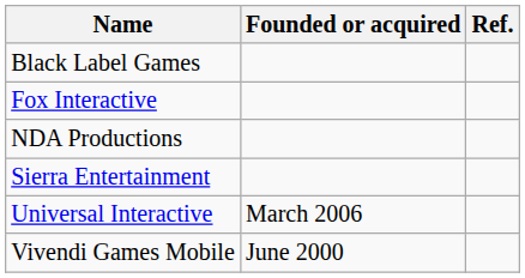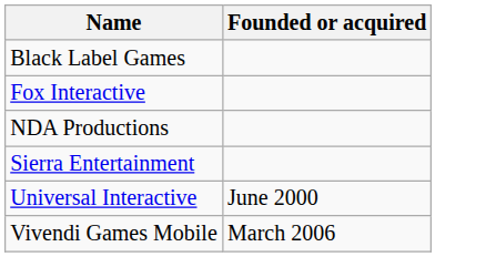- column: Ref.
Universal Interactive | Founded or acquired: March 2006 -> June 2000
Vivendi Games Mobile | Founded or acquired: June 2000 -> March 2006
